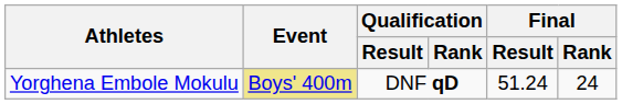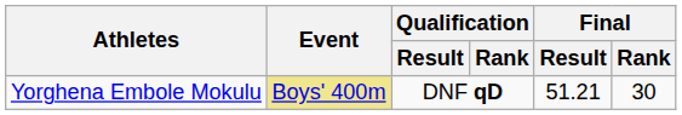Yorghena Embole Mokulu | Final / Result: 51.24 -> 51.21
Yorghena Embole Mokulu | Final / Rank: 24 -> 30
